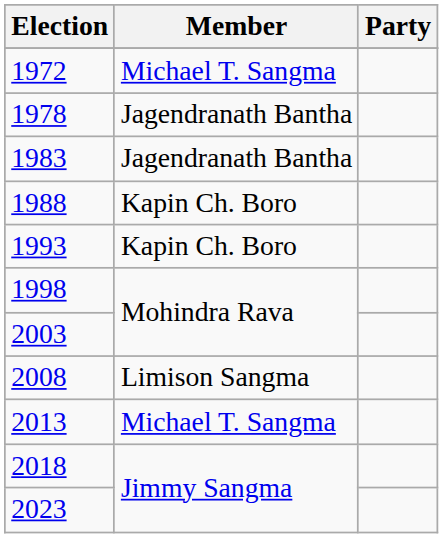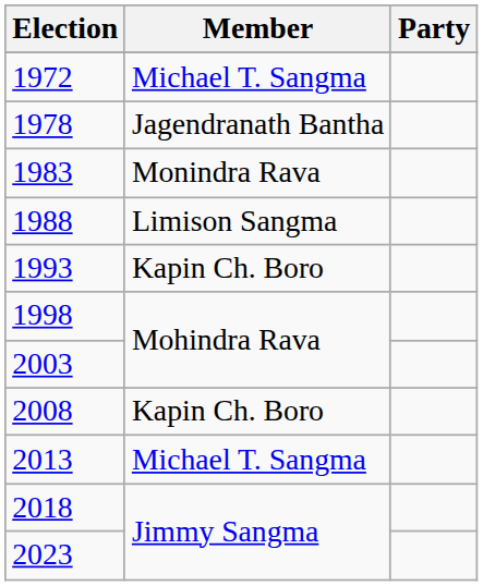1983 | Member: Jagendranath Bantha -> Monindra Rava
1988 | Member: Kapin Ch. Boro -> Limison Sangma
2008 | Member: Limison Sangma -> Kapin Ch. Boro
